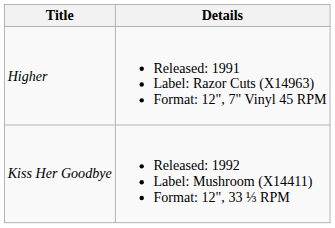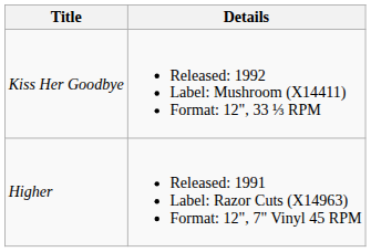rows swapped: Higher <-> Kiss Her Goodbye
